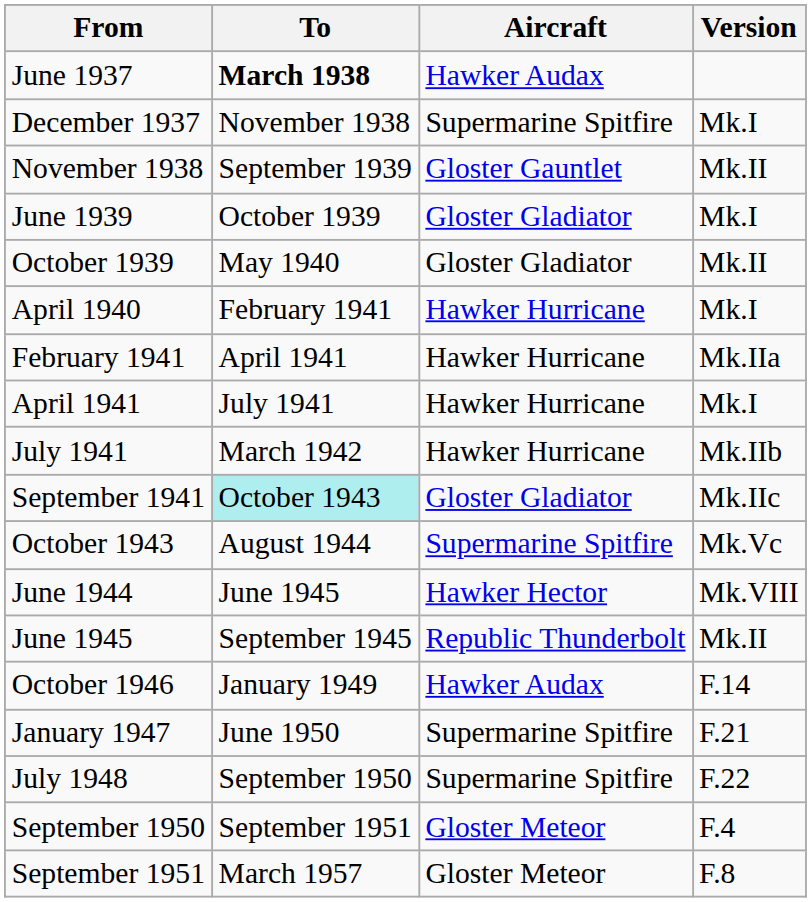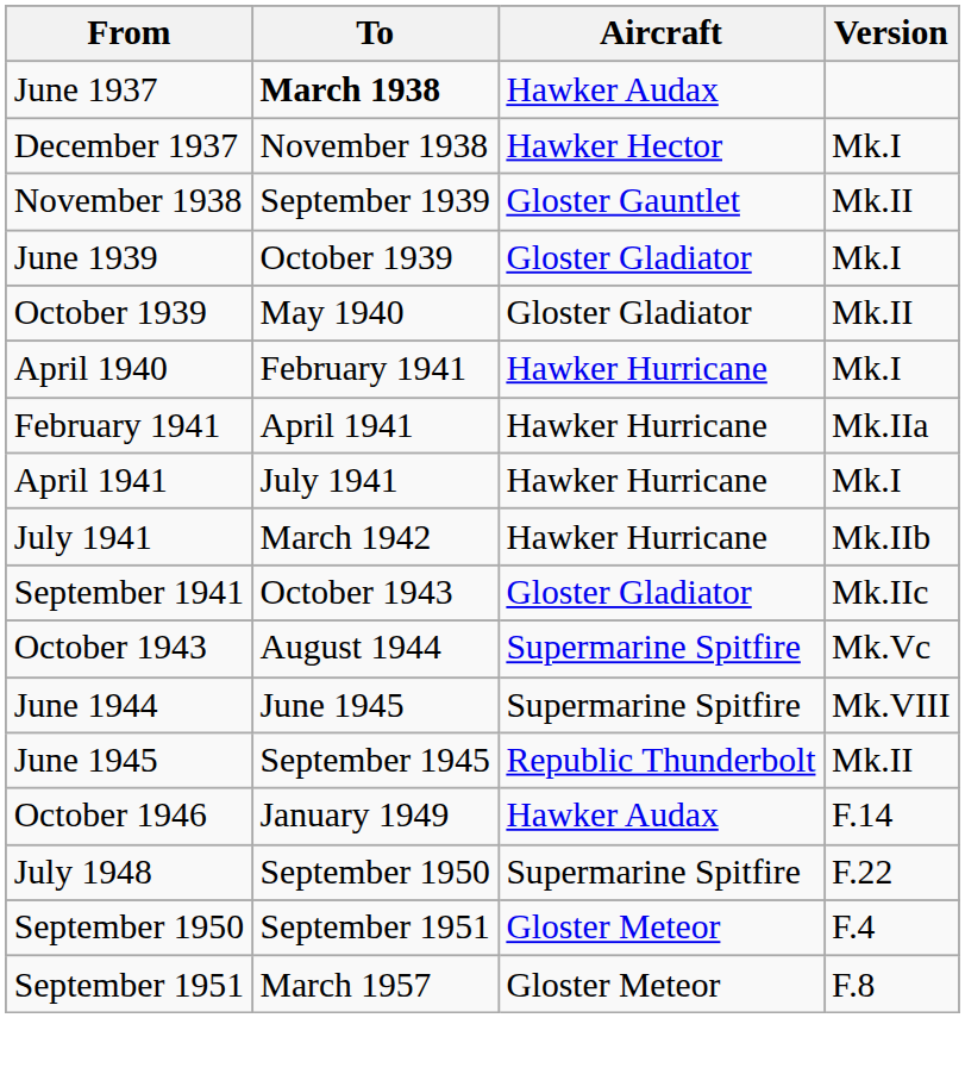December 1937 | Aircraft: Supermarine Spitfire -> Hawker Hector
September 1941 | To: paleturquoise background -> no background
June 1944 | Aircraft: Hawker Hector -> Supermarine Spitfire
- row: January 1947 | June 1950 | Supermarine Spitfire | F.21
